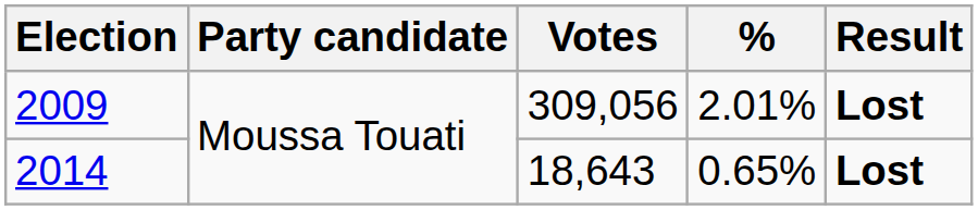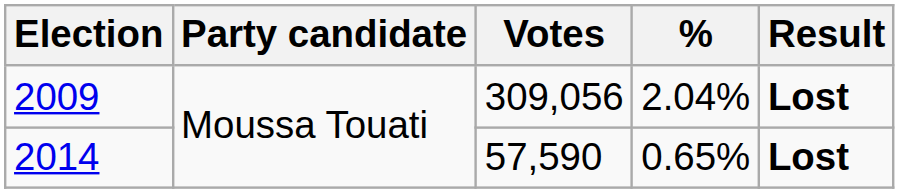2009 | %: 2.01% -> 2.04%
2014 | Votes: 18,643 -> 57,590
